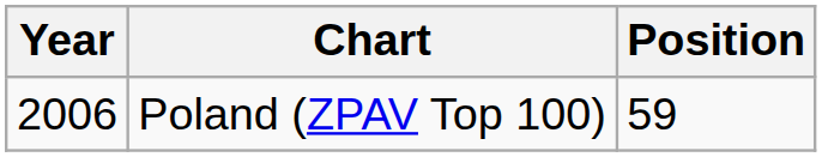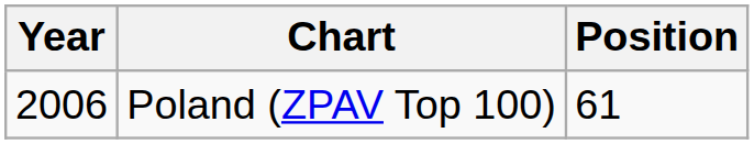Poland (ZPAV Top 100) | Position: 59 -> 61
